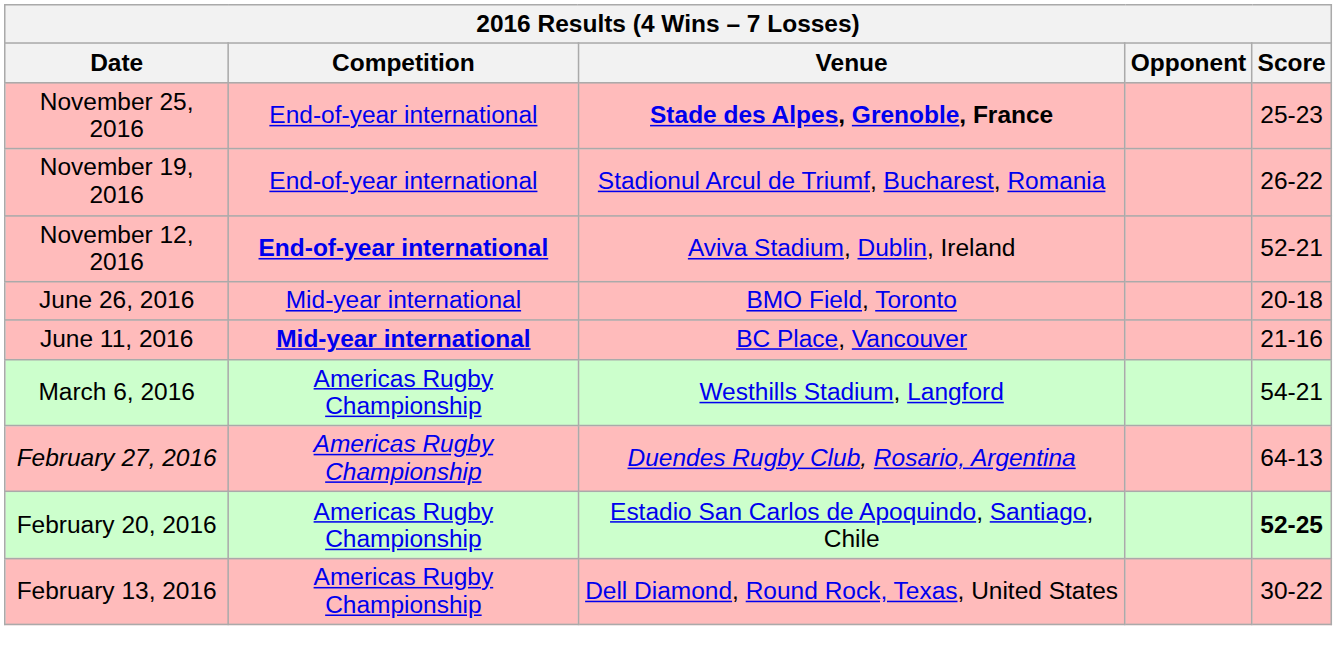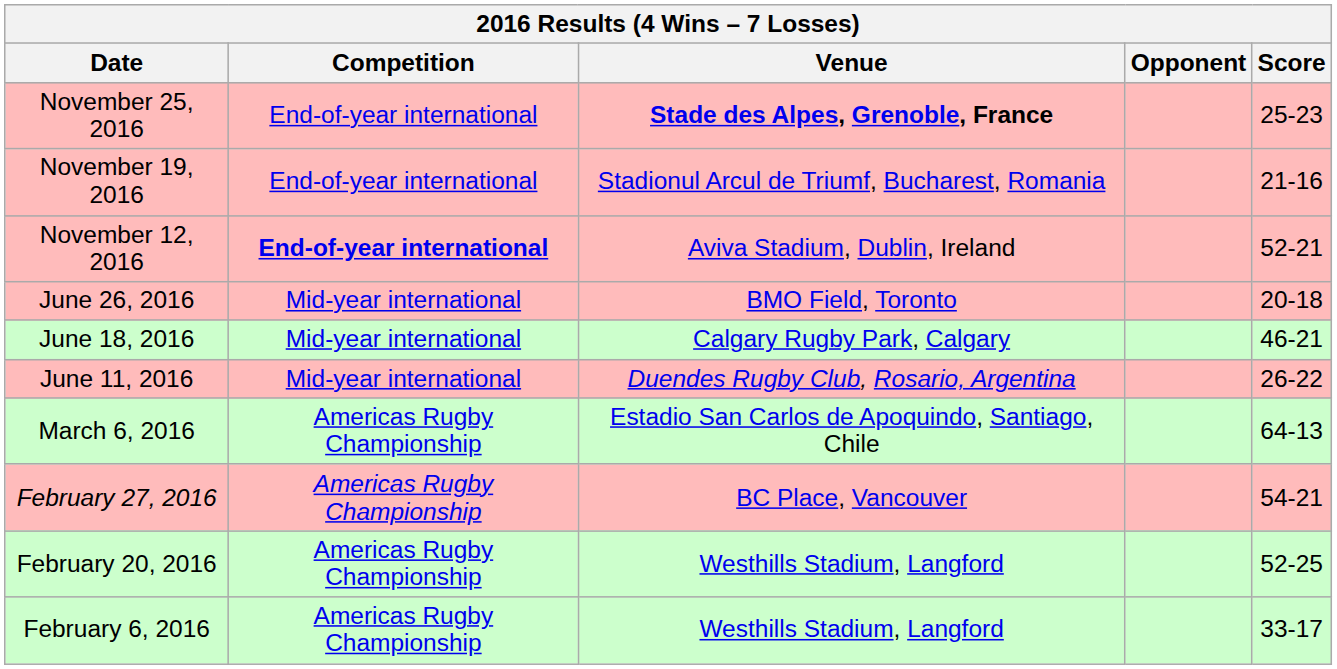November 19, 2016 | Score: 26-22 -> 21-16
+ row: June 18, 2016 | Mid-year international | Calgary Rugby Park, Calgary | 46-21
June 11, 2016 | Competition: bold -> normal
June 11, 2016 | Venue: BC Place, Vancouver -> Duendes Rugby Club, Rosario, Argentina
June 11, 2016 | Score: 21-16 -> 26-22
March 6, 2016 | Venue: Westhills Stadium, Langford -> Estadio San Carlos de Apoquindo, Santiago, Chile
March 6, 2016 | Score: 54-21 -> 64-13
February 27, 2016 | Venue: Duendes Rugby Club, Rosario, Argentina -> BC Place, Vancouver
February 27, 2016 | Score: 64-13 -> 54-21
February 20, 2016 | Venue: Estadio San Carlos de Apoquindo, Santiago, Chile -> Westhills Stadium, Langford
February 20, 2016 | Score: bold -> normal
- row: February 13, 2016 | Americas Rugby Championship | Dell Diamond, Round Rock, Texas, United States | 30-22
+ row: February 6, 2016 | Americas Rugby Championship | Westhills Stadium, Langford | 33-17
